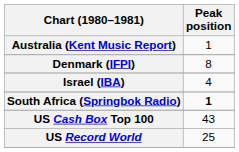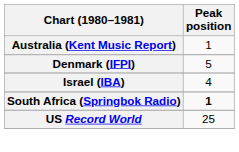Denmark (IFPI) | Peak position: 8 -> 5
- row: US Cash Box Top 100 | 43
